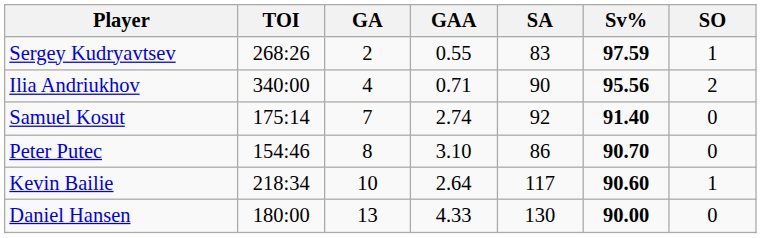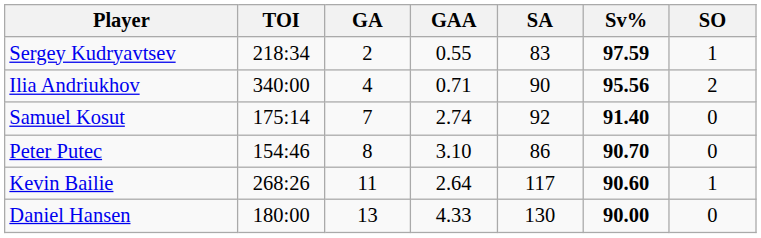Sergey Kudryavtsev | TOI: 268:26 -> 218:34
Kevin Bailie | TOI: 218:34 -> 268:26
Kevin Bailie | GA: 10 -> 11
